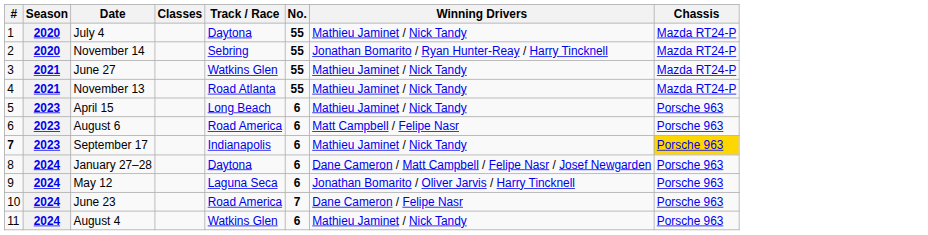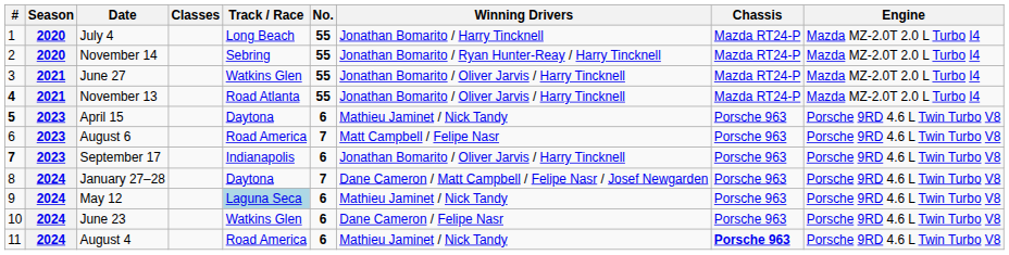+ column: Engine | Mazda MZ-2.0T 2.0 L Turbo I4 | Mazda MZ-2.0T 2.0 L Turbo I4 | Mazda MZ-2.0T 2.0 L Turbo I4 | Mazda MZ-2.0T 2.0 L Turbo I4 | Porsche 9RD 4.6 L Twin Turbo V8 | Porsche 9RD 4.6 L Twin Turbo V8 | Porsche 9RD 4.6 L Twin Turbo V8 | Porsche 9RD 4.6 L Twin Turbo V8 | Porsche 9RD 4.6 L Twin Turbo V8 | Porsche 9RD 4.6 L Twin Turbo V8 | Porsche 9RD 4.6 L Twin Turbo V8
July 4 | Track / Race: Daytona -> Long Beach
July 4 | Winning Drivers: Mathieu Jaminet / Nick Tandy -> Jonathan Bomarito / Harry Tincknell
June 27 | Winning Drivers: Mathieu Jaminet / Nick Tandy -> Jonathan Bomarito / Oliver Jarvis / Harry Tincknell
November 13 | #: normal -> bold
November 13 | Winning Drivers: Mathieu Jaminet / Nick Tandy -> Jonathan Bomarito / Oliver Jarvis / Harry Tincknell
April 15 | #: normal -> bold
April 15 | Track / Race: Long Beach -> Daytona
August 6 | No.: 6 -> 7
September 17 | Winning Drivers: Mathieu Jaminet / Nick Tandy -> Jonathan Bomarito / Oliver Jarvis / Harry Tincknell
September 17 | Chassis: gold background -> no background
January 27–28 | No.: 6 -> 7
May 12 | Track / Race: no background -> lightblue background
May 12 | Winning Drivers: Jonathan Bomarito / Oliver Jarvis / Harry Tincknell -> Mathieu Jaminet / Nick Tandy
June 23 | Track / Race: Road America -> Watkins Glen
June 23 | No.: 7 -> 6
August 4 | Track / Race: Watkins Glen -> Road America
August 4 | Chassis: normal -> bold
